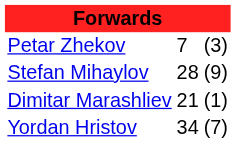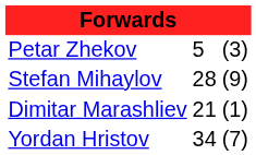Petar Zhekov | column 2: 7 -> 5
